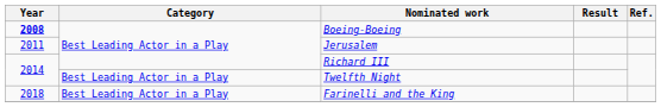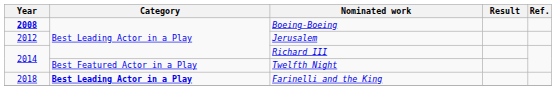Jerusalem | Year: 2011 -> 2012
Twelfth Night | Category: Best Leading Actor in a Play -> Best Featured Actor in a Play
Farinelli and the King | Category: normal -> bold
